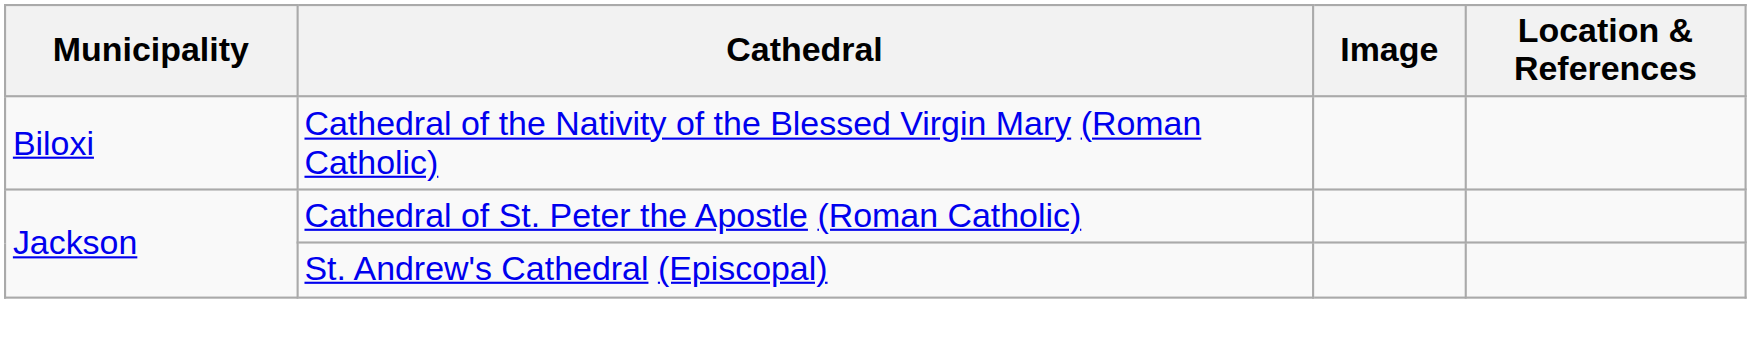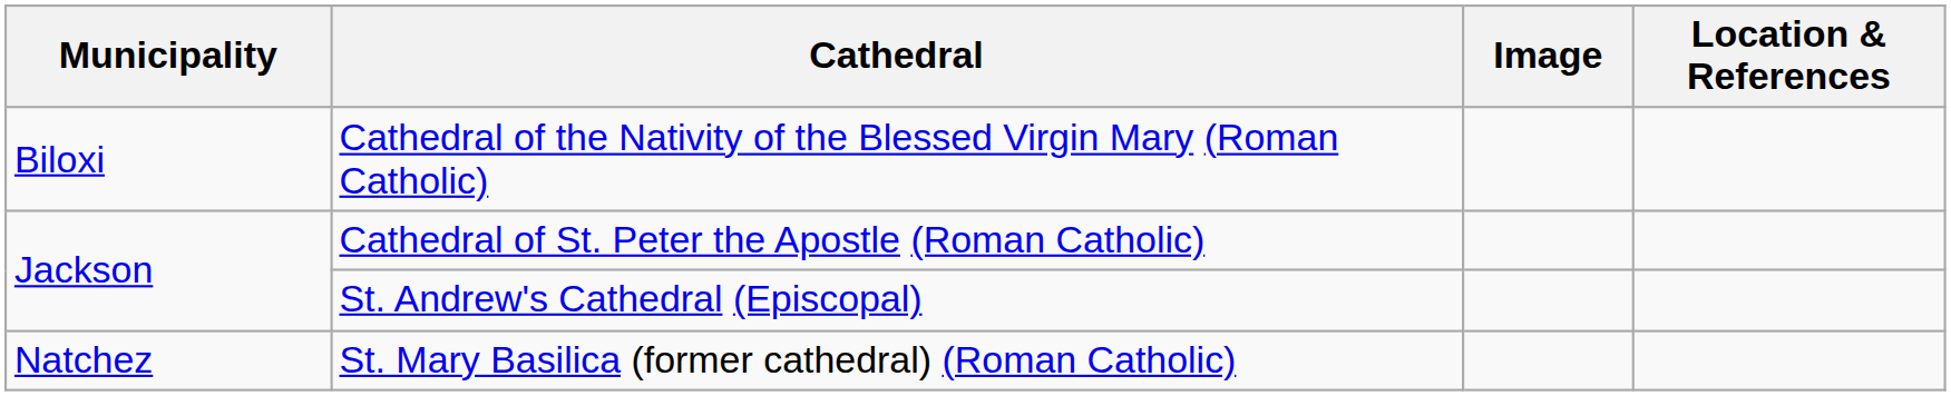+ row: Natchez | St. Mary Basilica (former cathedral) (Roman Catholic)
